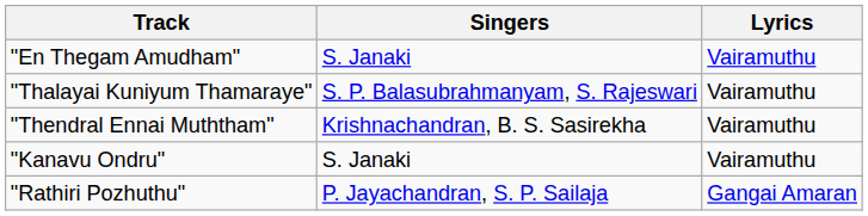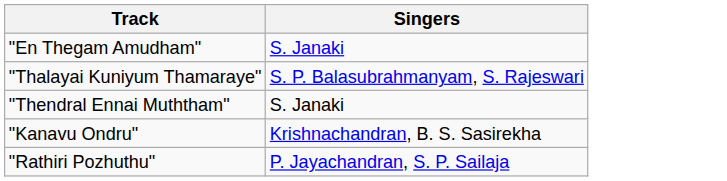- column: Lyrics | Vairamuthu | Vairamuthu | Vairamuthu | Vairamuthu | Gangai Amaran
"Thendral Ennai Muththam" | Singers: Krishnachandran, B. S. Sasirekha -> S. Janaki
"Kanavu Ondru" | Singers: S. Janaki -> Krishnachandran, B. S. Sasirekha
